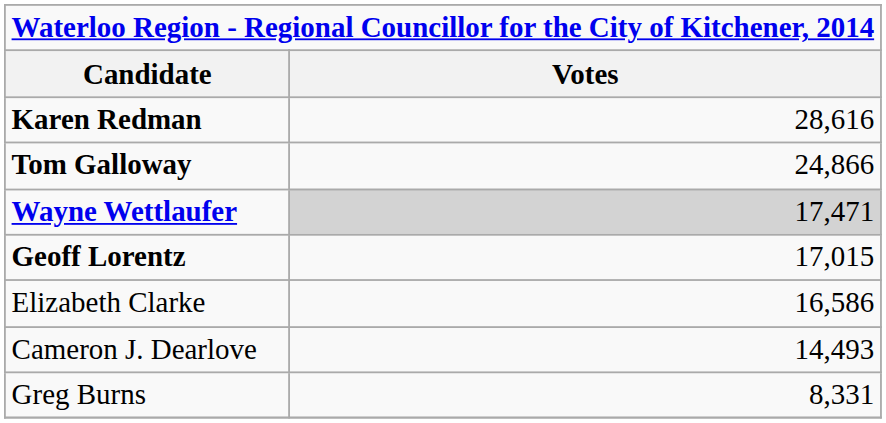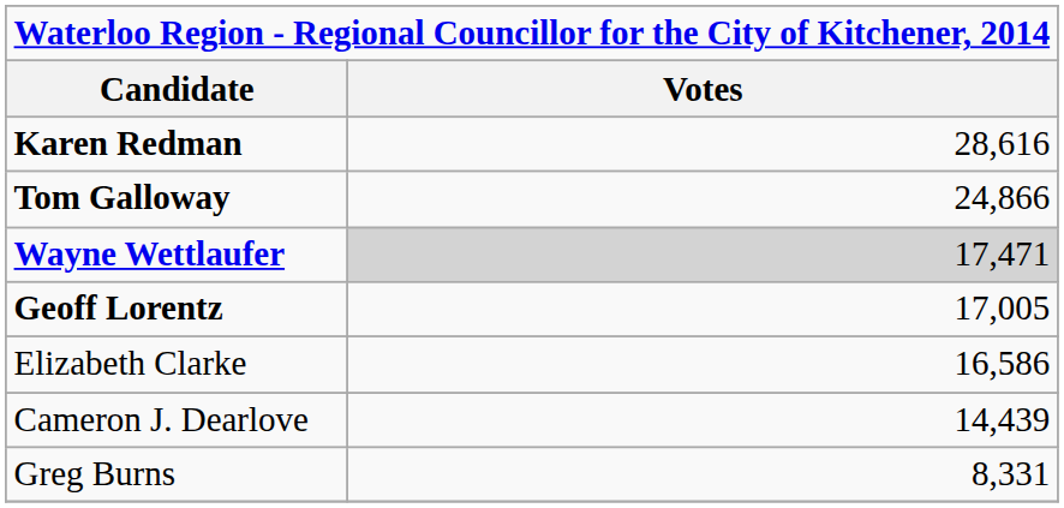Geoff Lorentz | Votes: 17,015 -> 17,005
Cameron J. Dearlove | Votes: 14,493 -> 14,439
